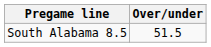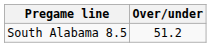South Alabama 8.5 | Over/under: 51.5 -> 51.2
